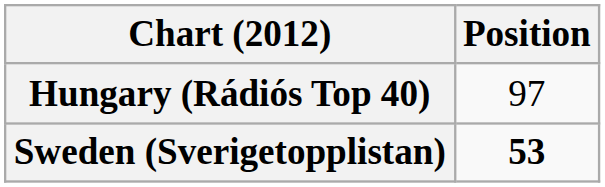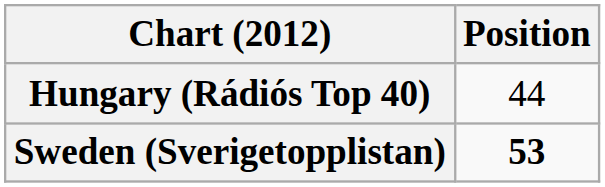Hungary (Rádiós Top 40) | Position: 97 -> 44
